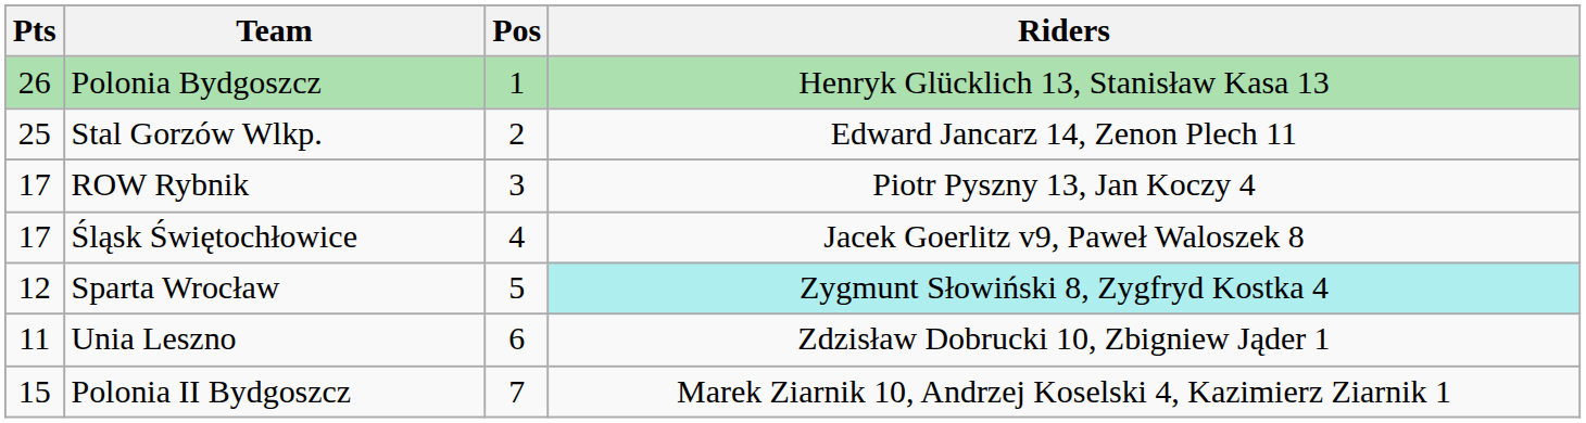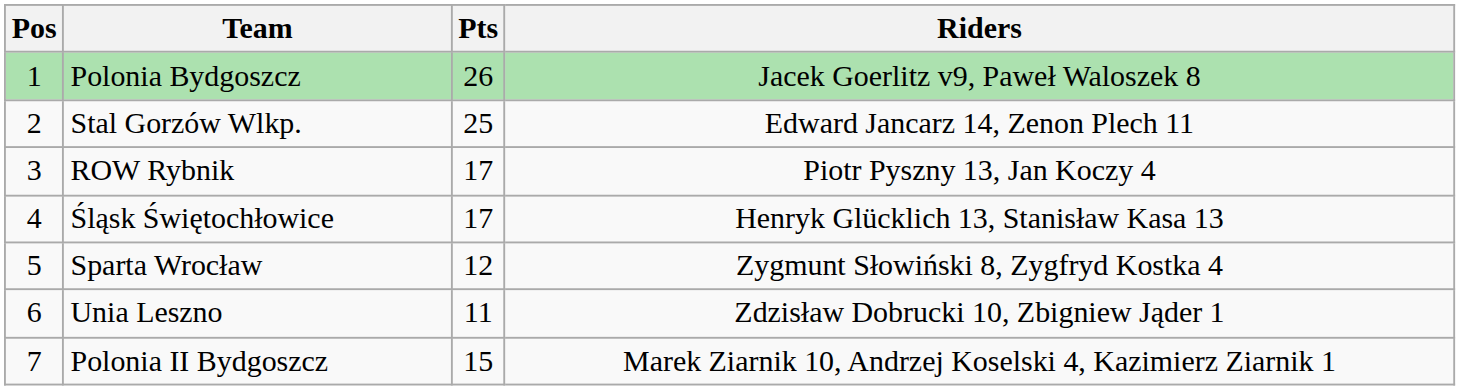columns swapped: Pos <-> Pts
Polonia Bydgoszcz | Riders: Henryk Glücklich 13, Stanisław Kasa 13 -> Jacek Goerlitz v9, Paweł Waloszek 8
Śląsk Świętochłowice | Riders: Jacek Goerlitz v9, Paweł Waloszek 8 -> Henryk Glücklich 13, Stanisław Kasa 13
Sparta Wrocław | Riders: paleturquoise background -> no background
